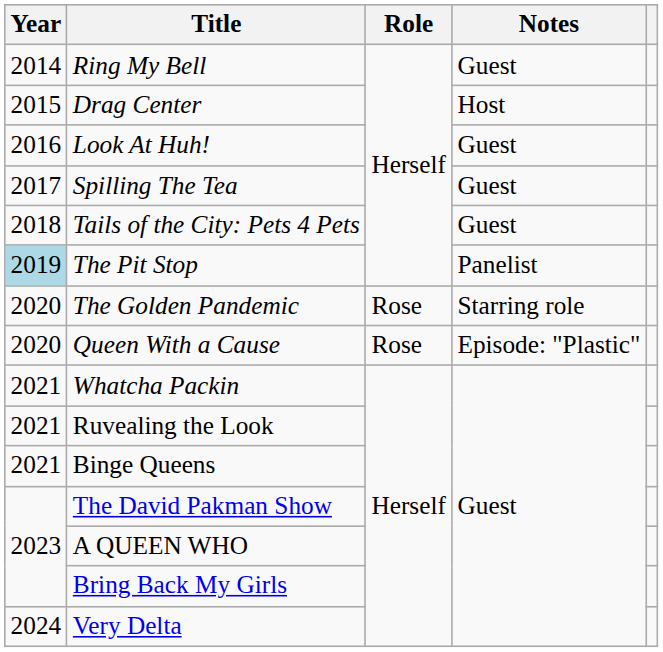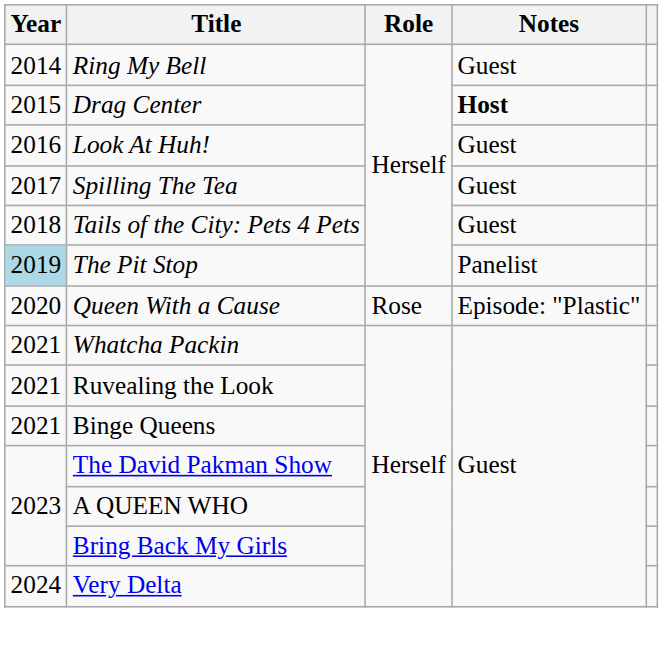Drag Center | Notes: normal -> bold
- row: 2020 | The Golden Pandemic | Rose | Starring role
